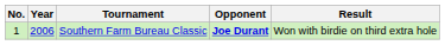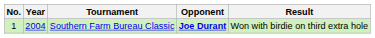Southern Farm Bureau Classic | Year: 2006 -> 2004
